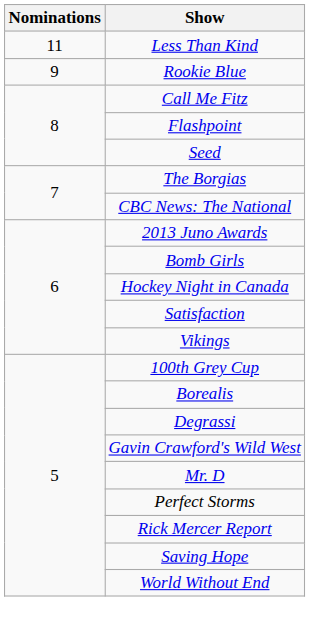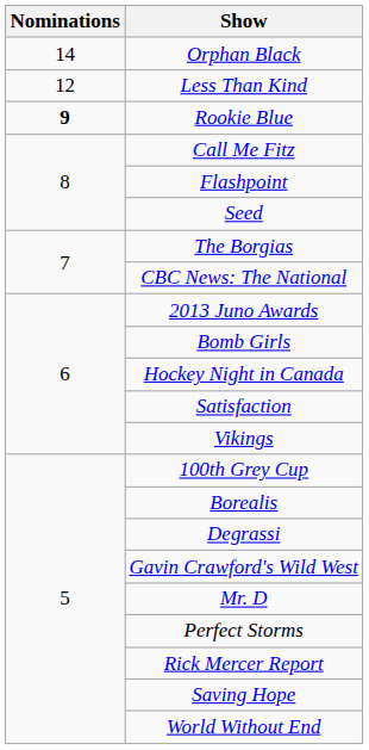+ row: 14 | Orphan Black
Less Than Kind | Nominations: 11 -> 12
Rookie Blue | Nominations: normal -> bold
